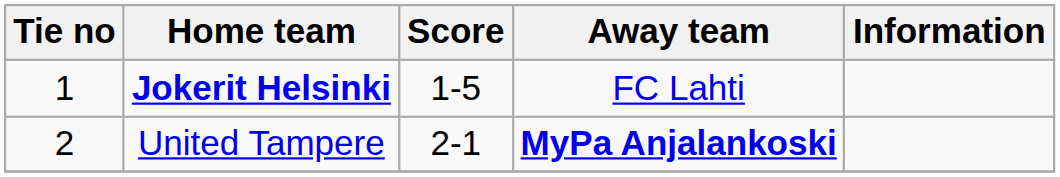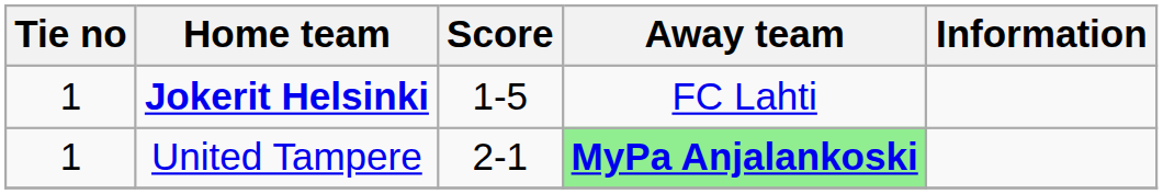United Tampere | Tie no: 2 -> 1
United Tampere | Away team: no background -> lightgreen background
